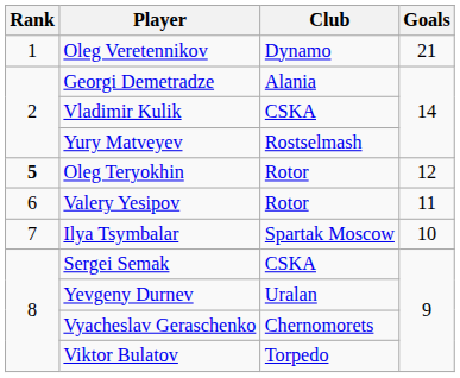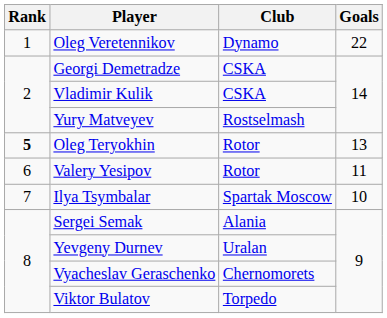Oleg Veretennikov | Goals: 21 -> 22
Georgi Demetradze | Club: Alania -> CSKA
Oleg Teryokhin | Goals: 12 -> 13
Sergei Semak | Club: CSKA -> Alania
